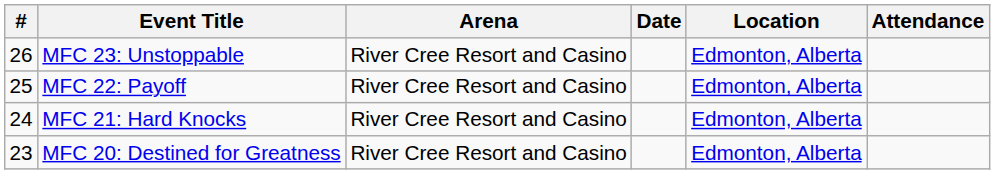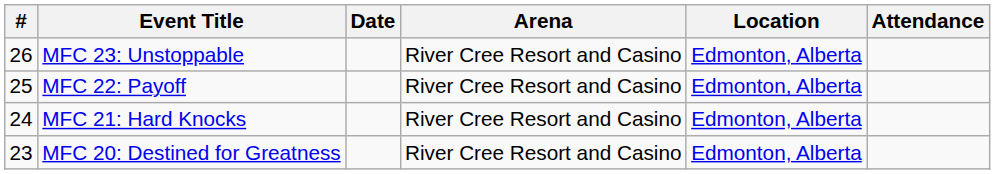columns swapped: Date <-> Arena
